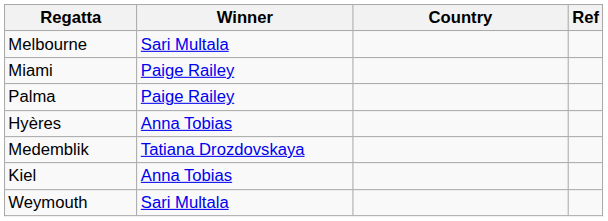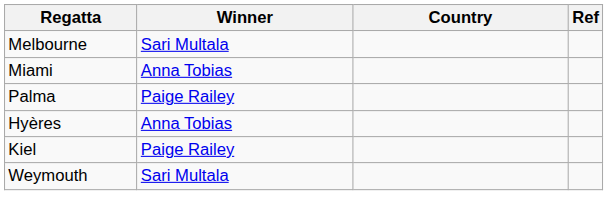Miami | Winner: Paige Railey -> Anna Tobias
- row: Medemblik | Tatiana Drozdovskaya
Kiel | Winner: Anna Tobias -> Paige Railey
